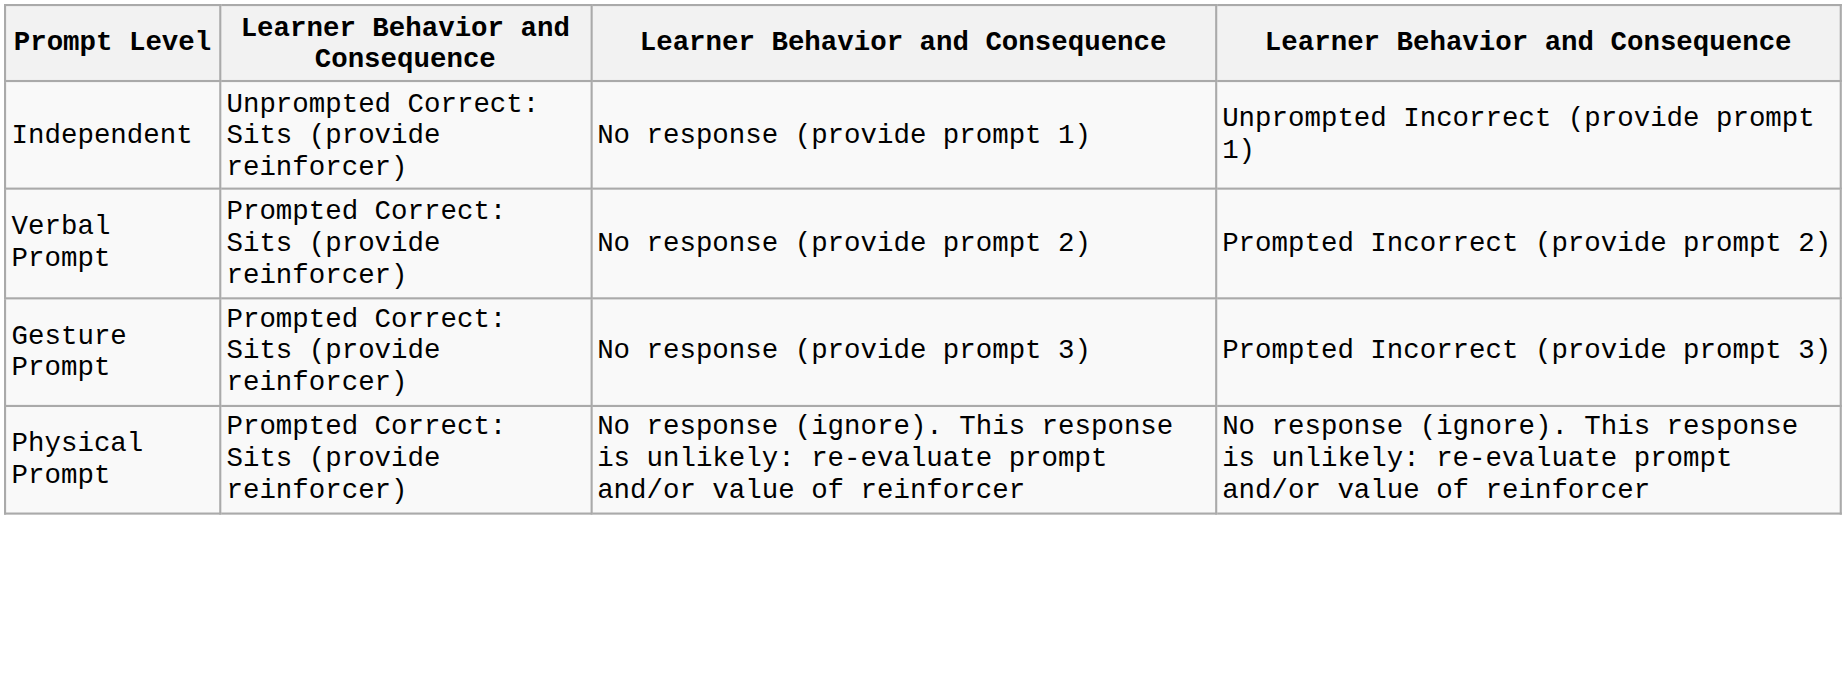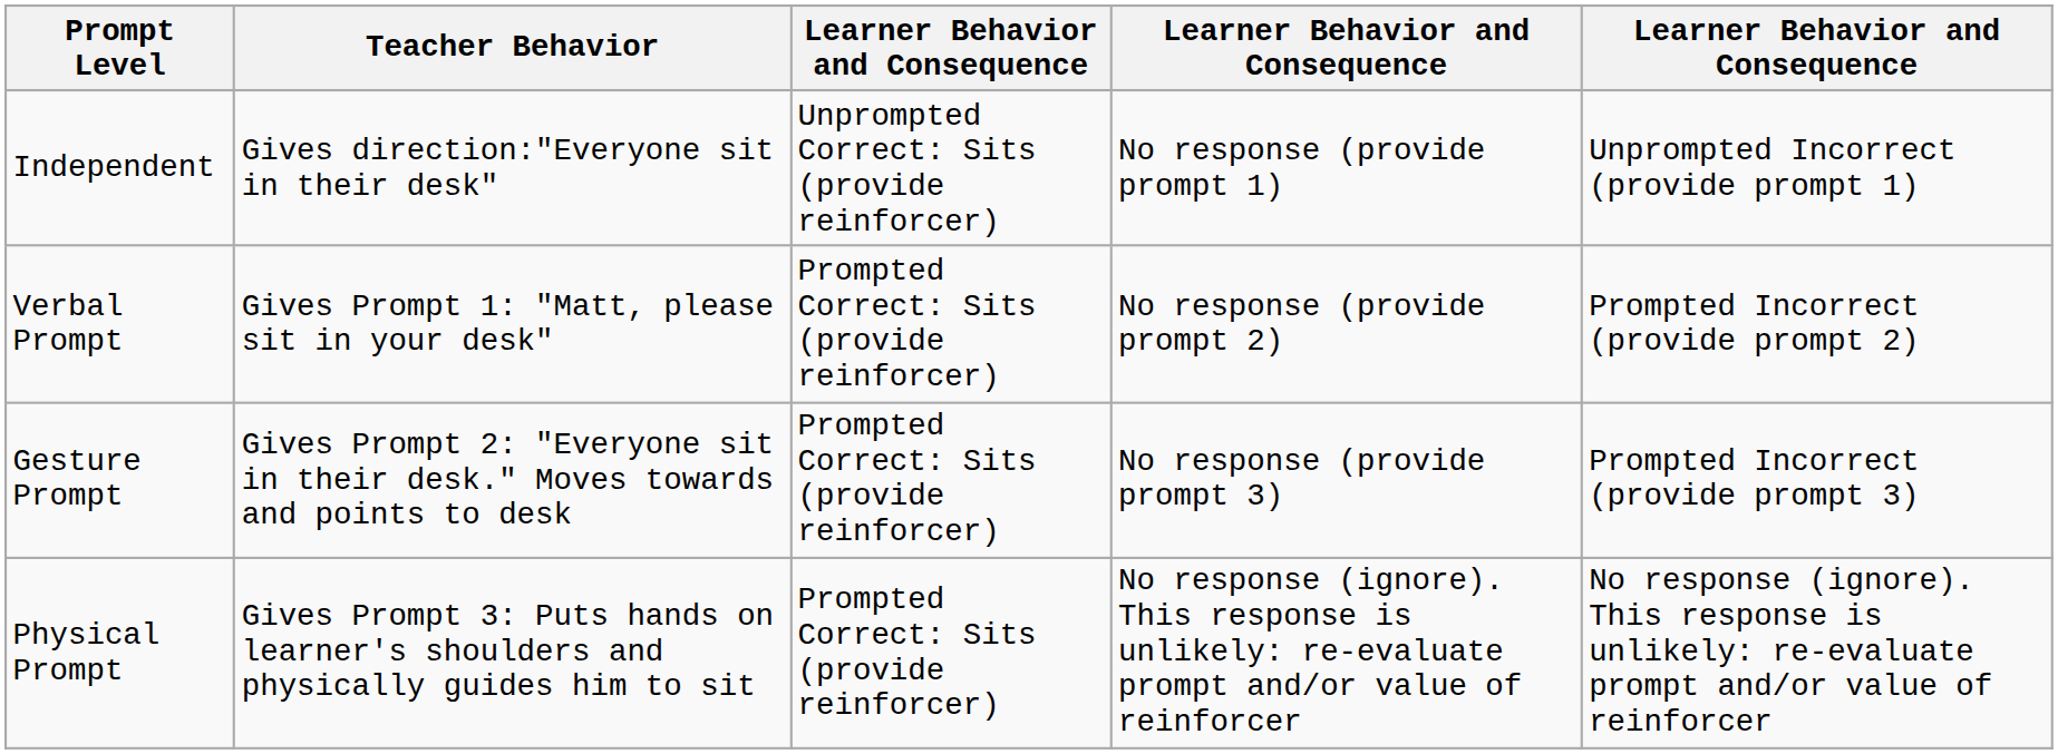+ column: Teacher Behavior | Gives direction:"Everyone sit in their desk" | Gives Prompt 1: "Matt, please sit in your desk" | Gives Prompt 2: "Everyone sit in their desk." Moves towards and points to desk | Gives Prompt 3: Puts hands on learner's shoulders and physically guides him to sit
